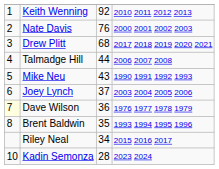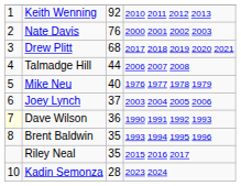Mike Neu | column 3: 43 -> 40
Mike Neu | column 4: 1990 1991 1992 1993 -> 1976 1977 1978 1979
Dave Wilson | column 4: 1976 1977 1978 1979 -> 1990 1991 1992 1993
Riley Neal | column 3: 34 -> 35
